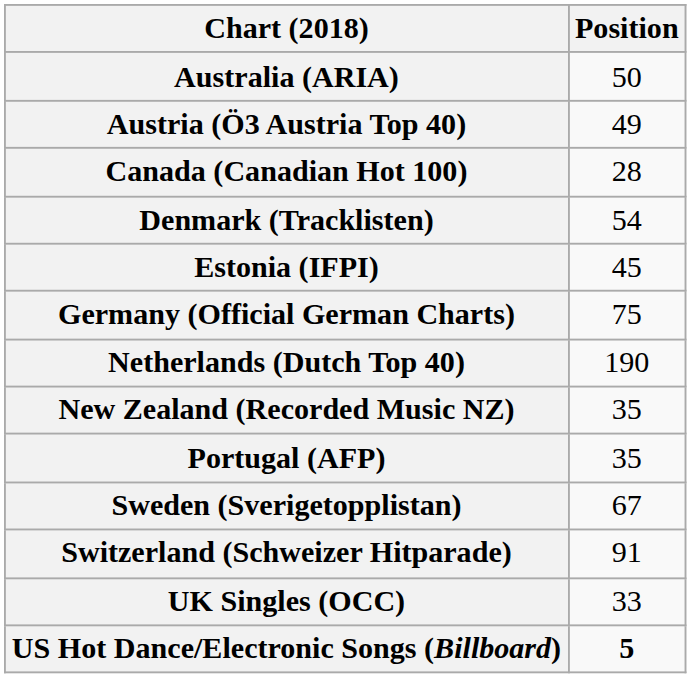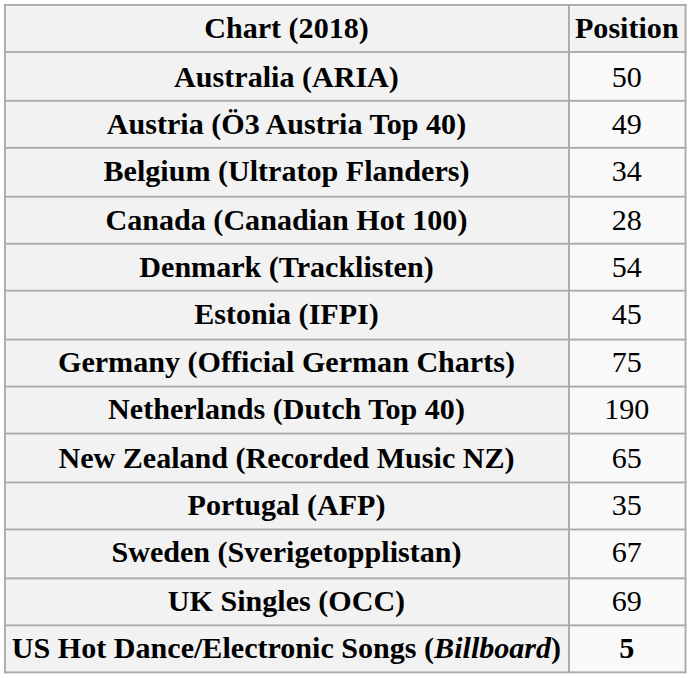+ row: Belgium (Ultratop Flanders) | 34
New Zealand (Recorded Music NZ) | Position: 35 -> 65
- row: Switzerland (Schweizer Hitparade) | 91
UK Singles (OCC) | Position: 33 -> 69
